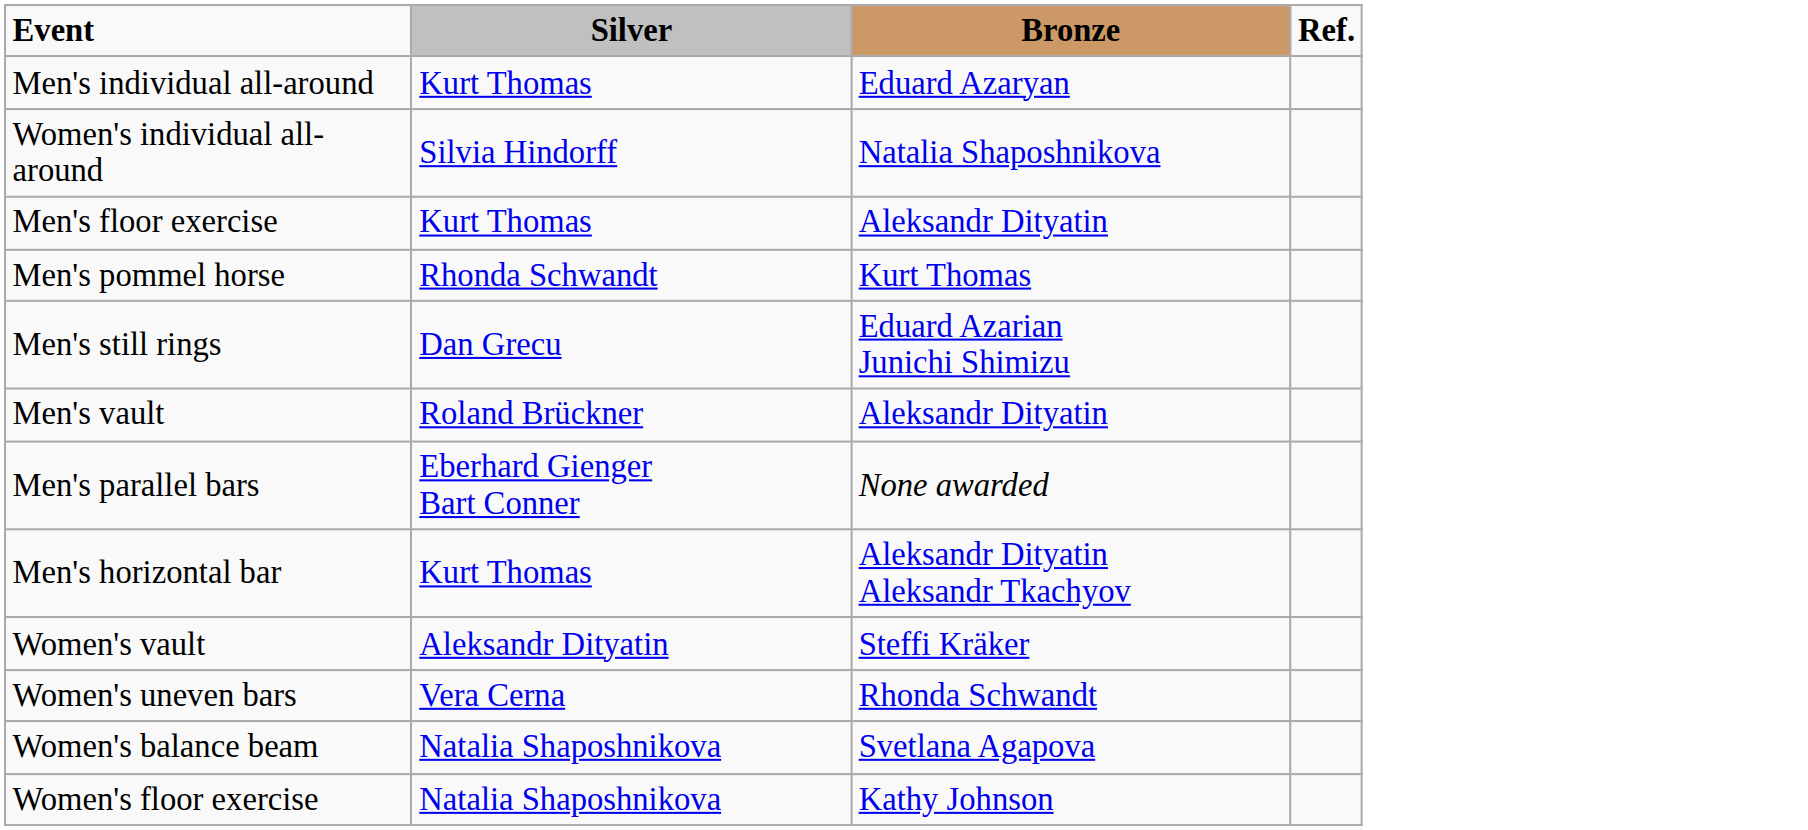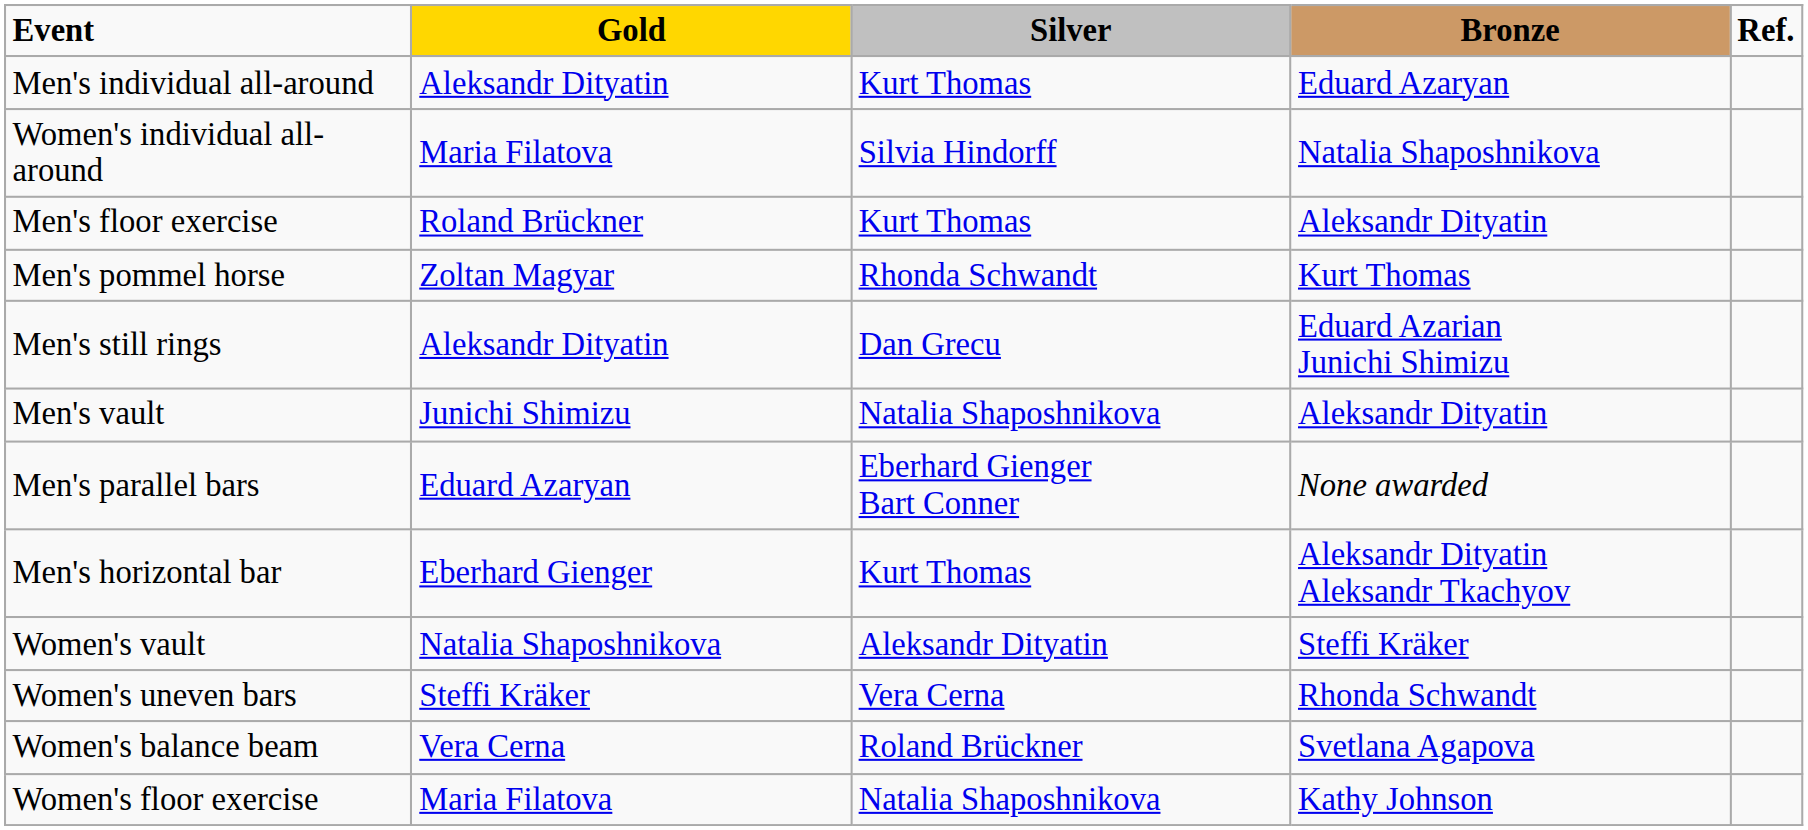+ column: Gold | Aleksandr Dityatin | Maria Filatova | Roland Brückner | Zoltan Magyar | Aleksandr Dityatin | Junichi Shimizu | Eduard Azaryan | Eberhard Gienger | Natalia Shaposhnikova | Steffi Kräker | Vera Cerna | Maria Filatova
Men's vault | Silver: Roland Brückner -> Natalia Shaposhnikova
Women's balance beam | Silver: Natalia Shaposhnikova -> Roland Brückner
